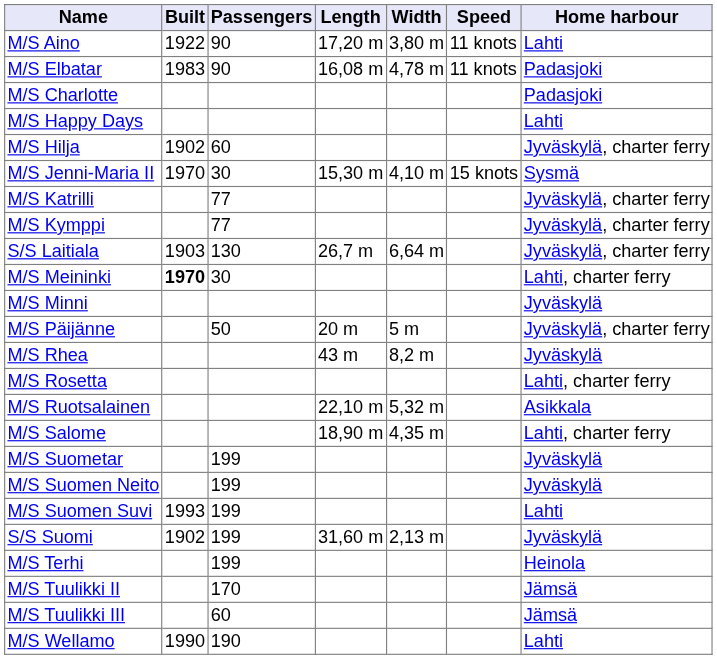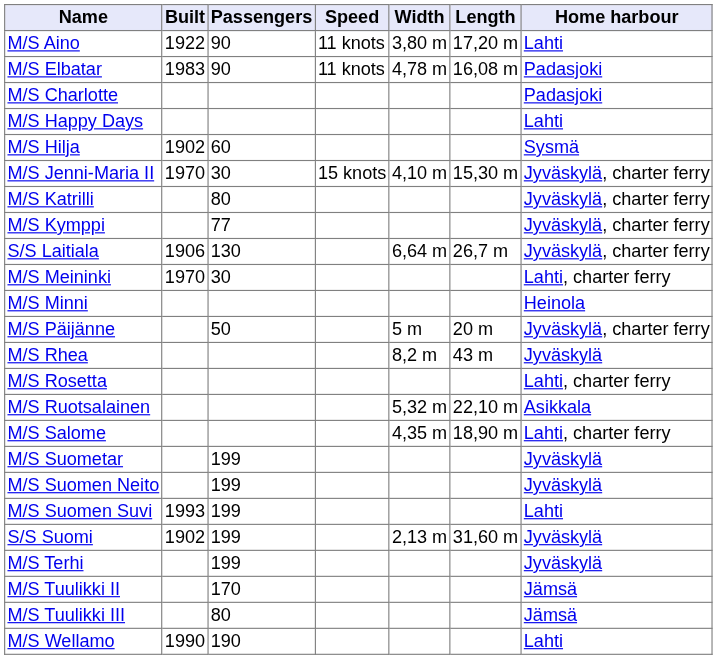columns swapped: Length <-> Speed
M/S Hilja | Home harbour: Jyväskylä, charter ferry -> Sysmä
M/S Jenni-Maria II | Home harbour: Sysmä -> Jyväskylä, charter ferry
M/S Katrilli | Passengers: 77 -> 80
S/S Laitiala | Built: 1903 -> 1906
M/S Meininki | Built: bold -> normal
M/S Minni | Home harbour: Jyväskylä -> Heinola
M/S Terhi | Home harbour: Heinola -> Jyväskylä
M/S Tuulikki III | Passengers: 60 -> 80
